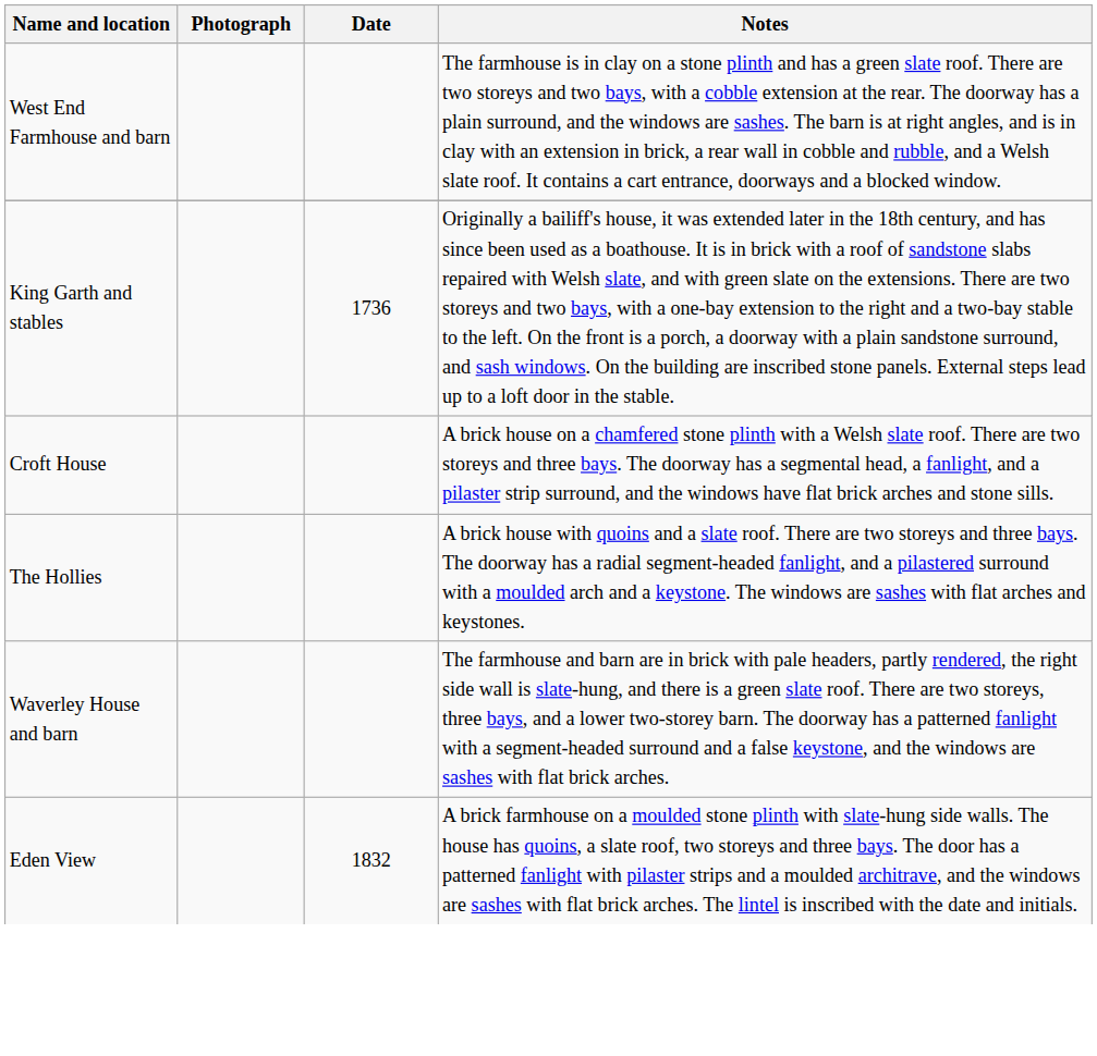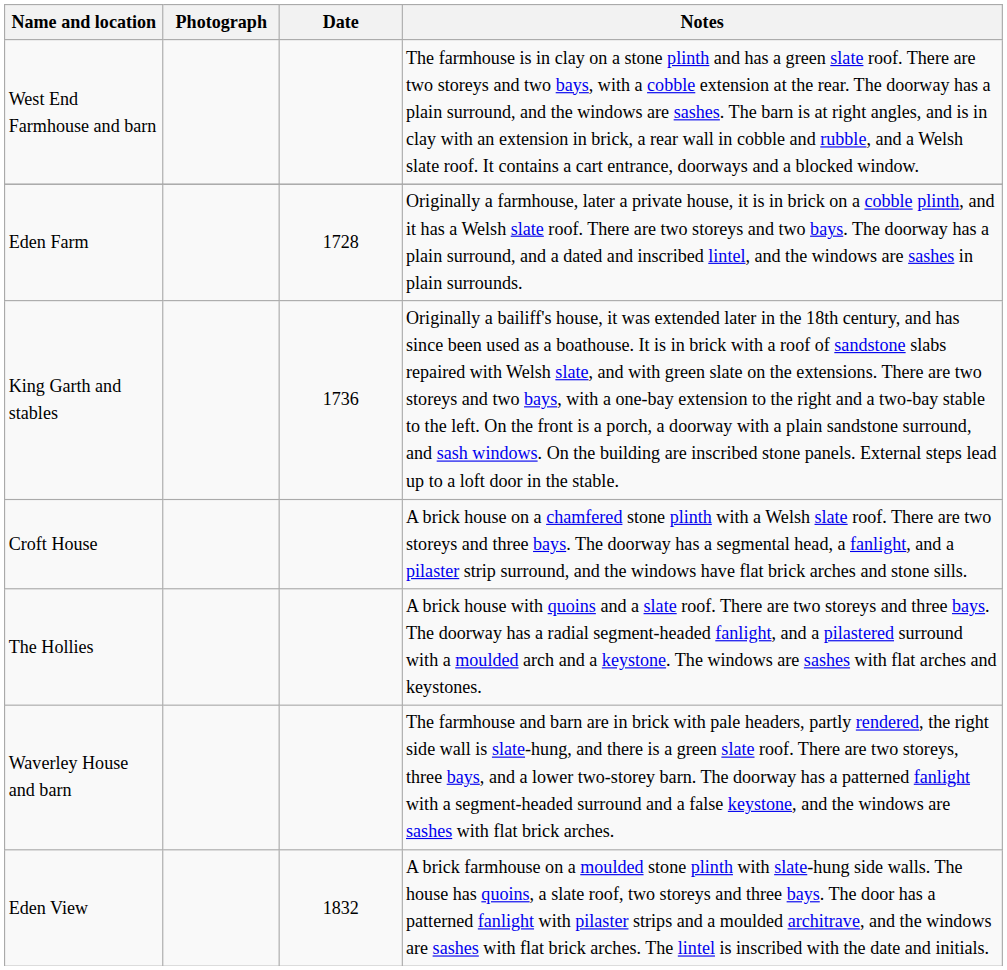+ row: Eden Farm | 1728 | Originally a farmhouse, later a private house, it is in brick on a cobble plinth, and it has a Welsh slate roof. There are two storeys and two bays. The doorway has a plain surround, and a dated and inscribed lintel, and the windows are sashes in plain surrounds.
